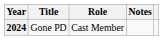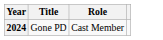- column: Notes
